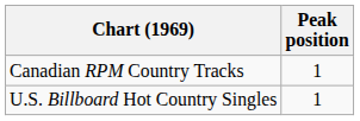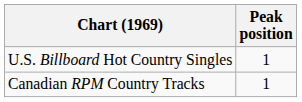rows swapped: U.S. Billboard Hot Country Singles <-> Canadian RPM Country Tracks
